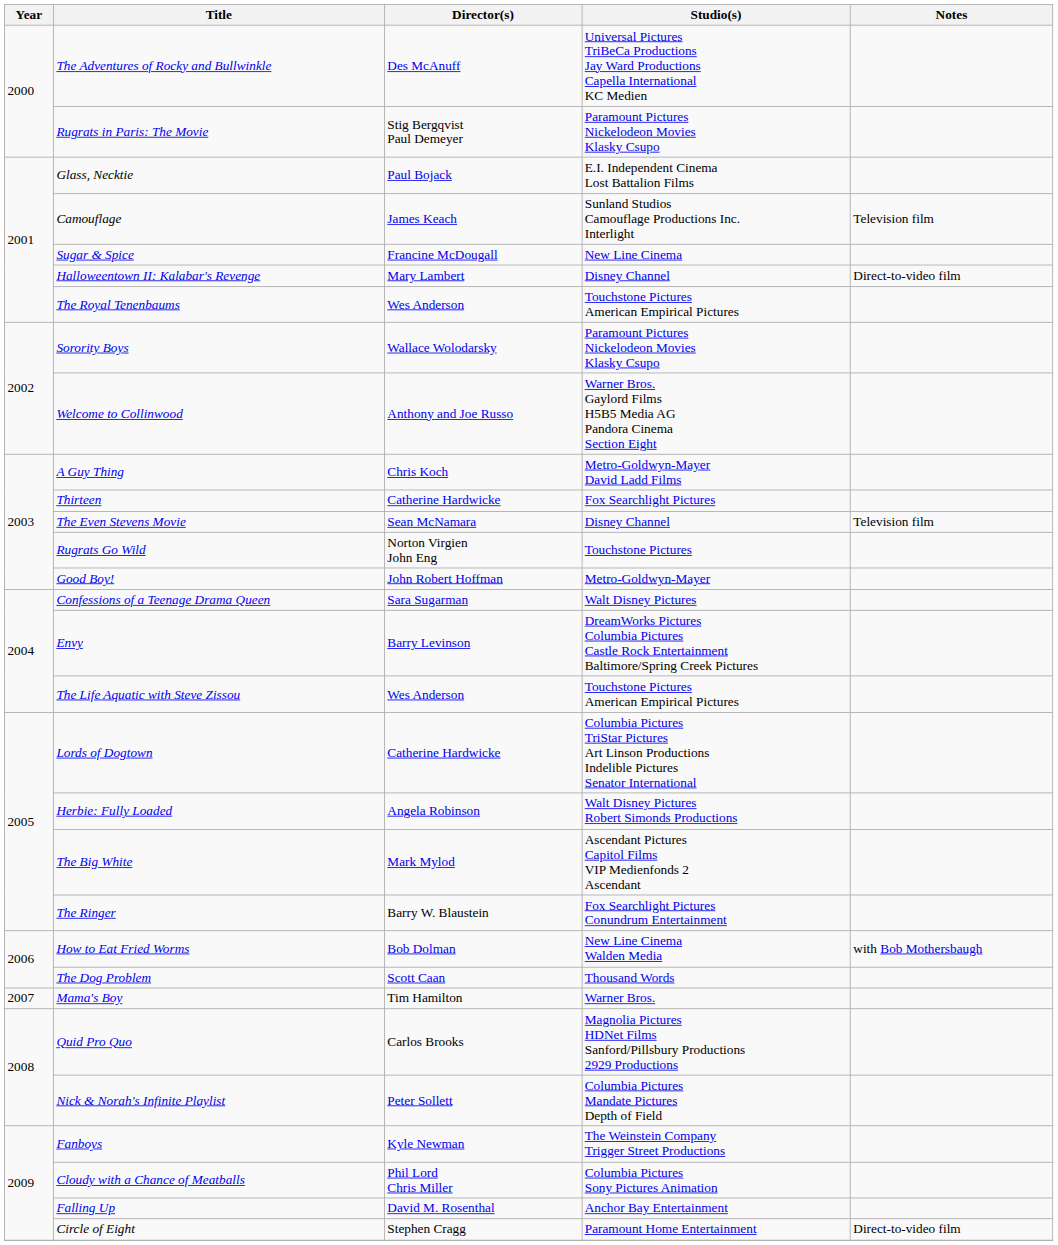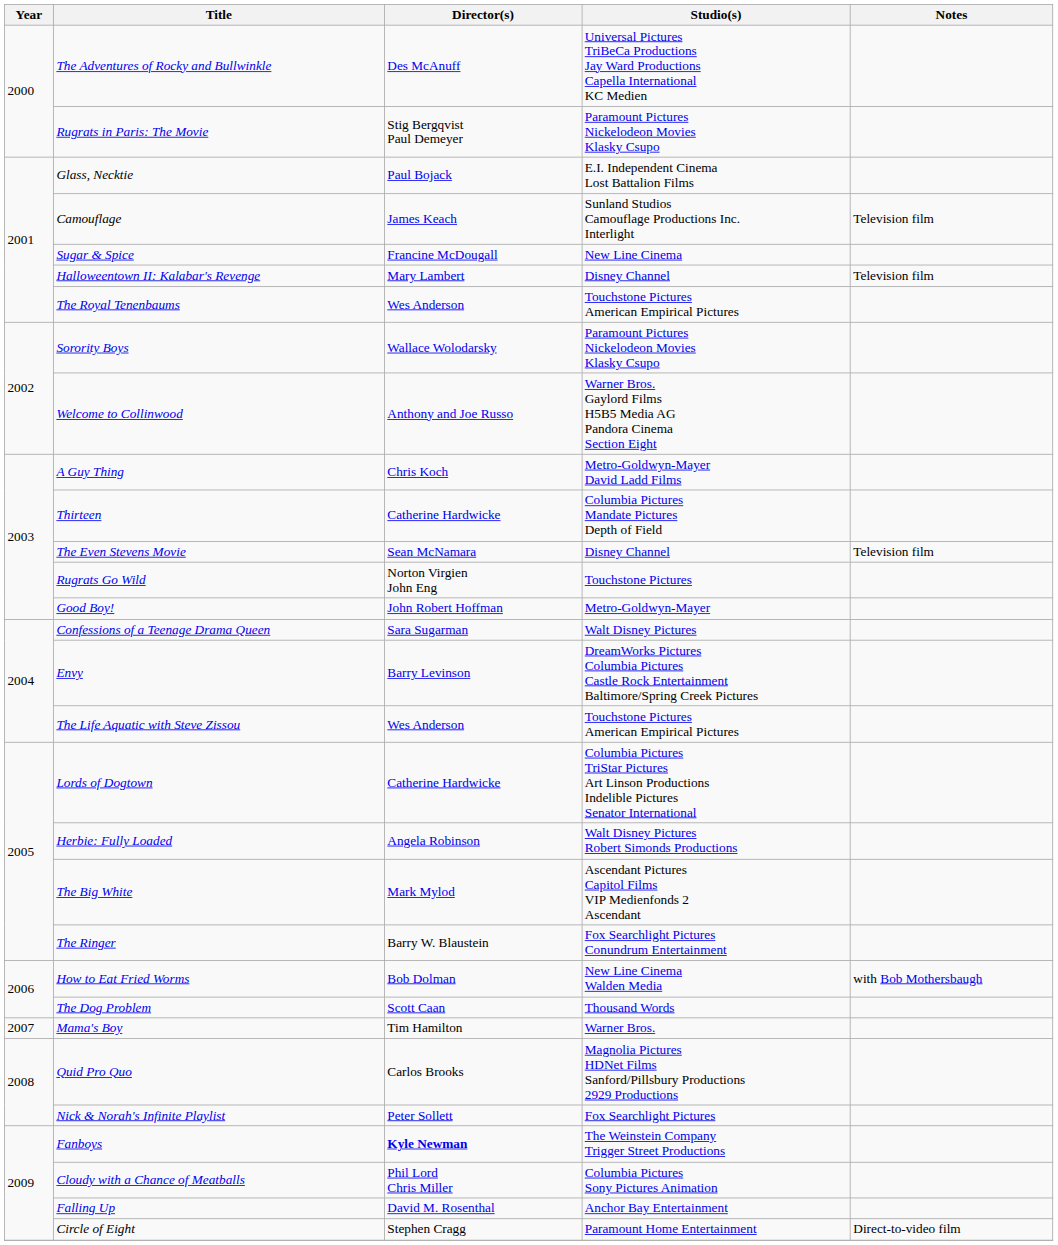Halloweentown II: Kalabar's Revenge | Notes: Direct-to-video film -> Television film
Thirteen | Studio(s): Fox Searchlight Pictures -> Columbia Pictures Mandate Pictures Depth of Field
Nick & Norah's Infinite Playlist | Studio(s): Columbia Pictures Mandate Pictures Depth of Field -> Fox Searchlight Pictures
Fanboys | Director(s): normal -> bold
